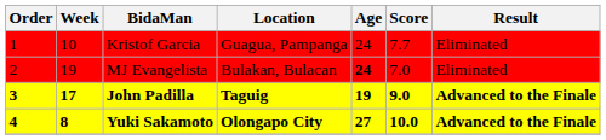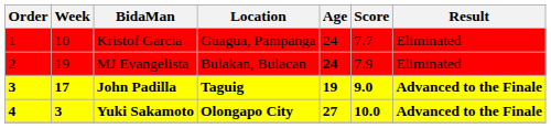MJ Evangelista | Score: 7.0 -> 7.9
Yuki Sakamoto | Week: 8 -> 3
